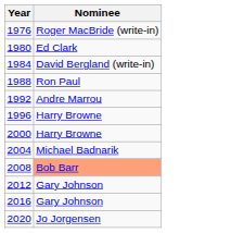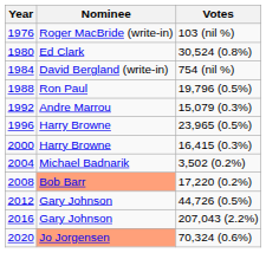+ column: Votes | 103 (nil %) | 30,524 (0.8%) | 754 (nil %) | 19,796 (0.5%) | 15,079 (0.3%) | 23,965 (0.5%) | 16,415 (0.3%) | 3,502 (0.2%) | 17,220 (0.2%) | 44,726 (0.5%) | 207,043 (2.2%) | 70,324 (0.6%)
2020 | Nominee: no background -> lightsalmon background
